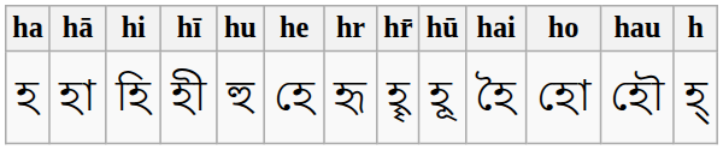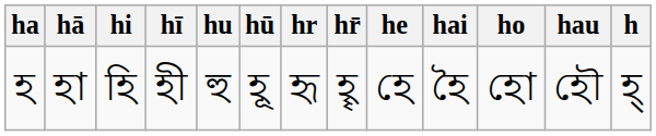columns swapped: hū <-> he
